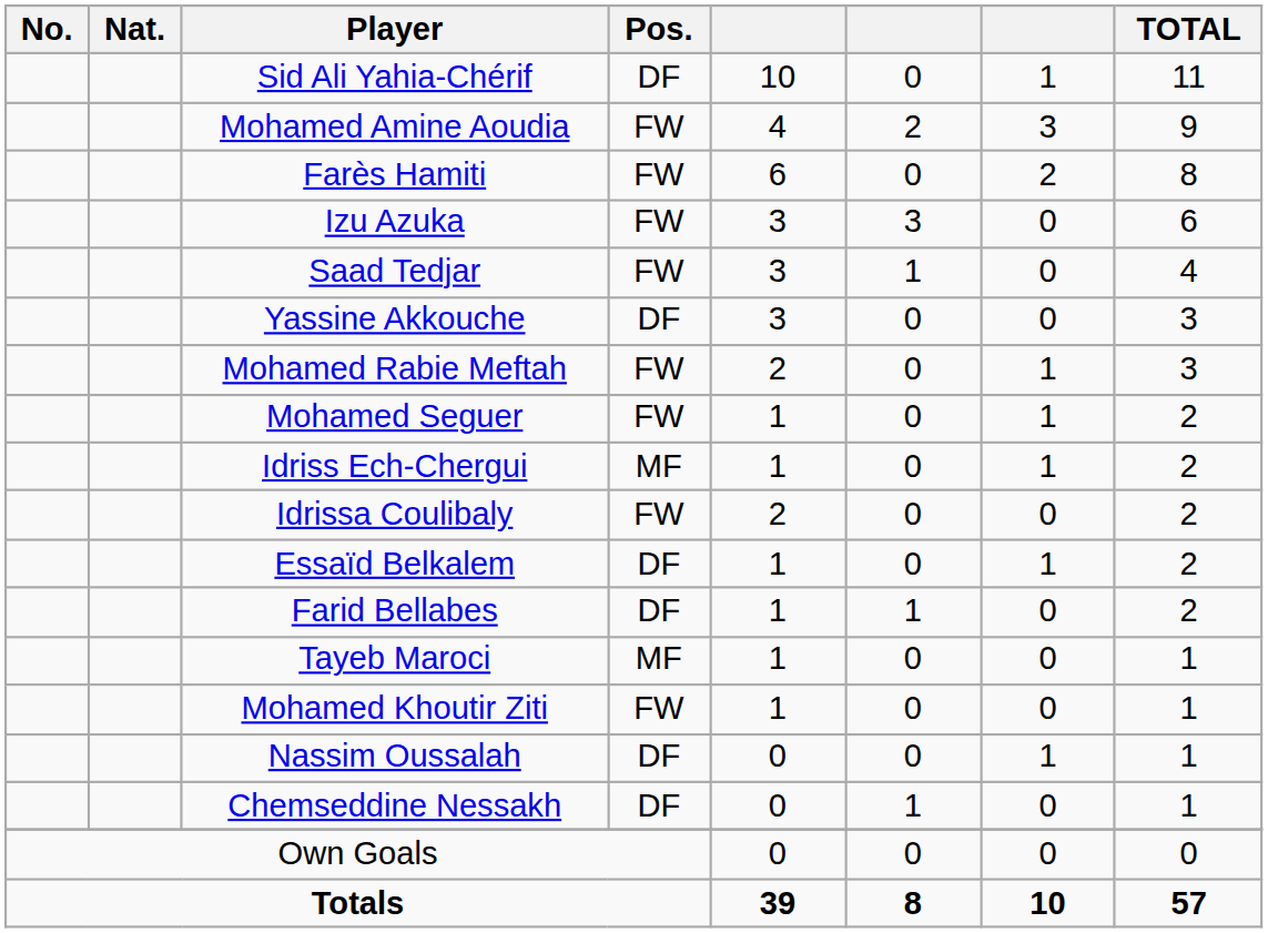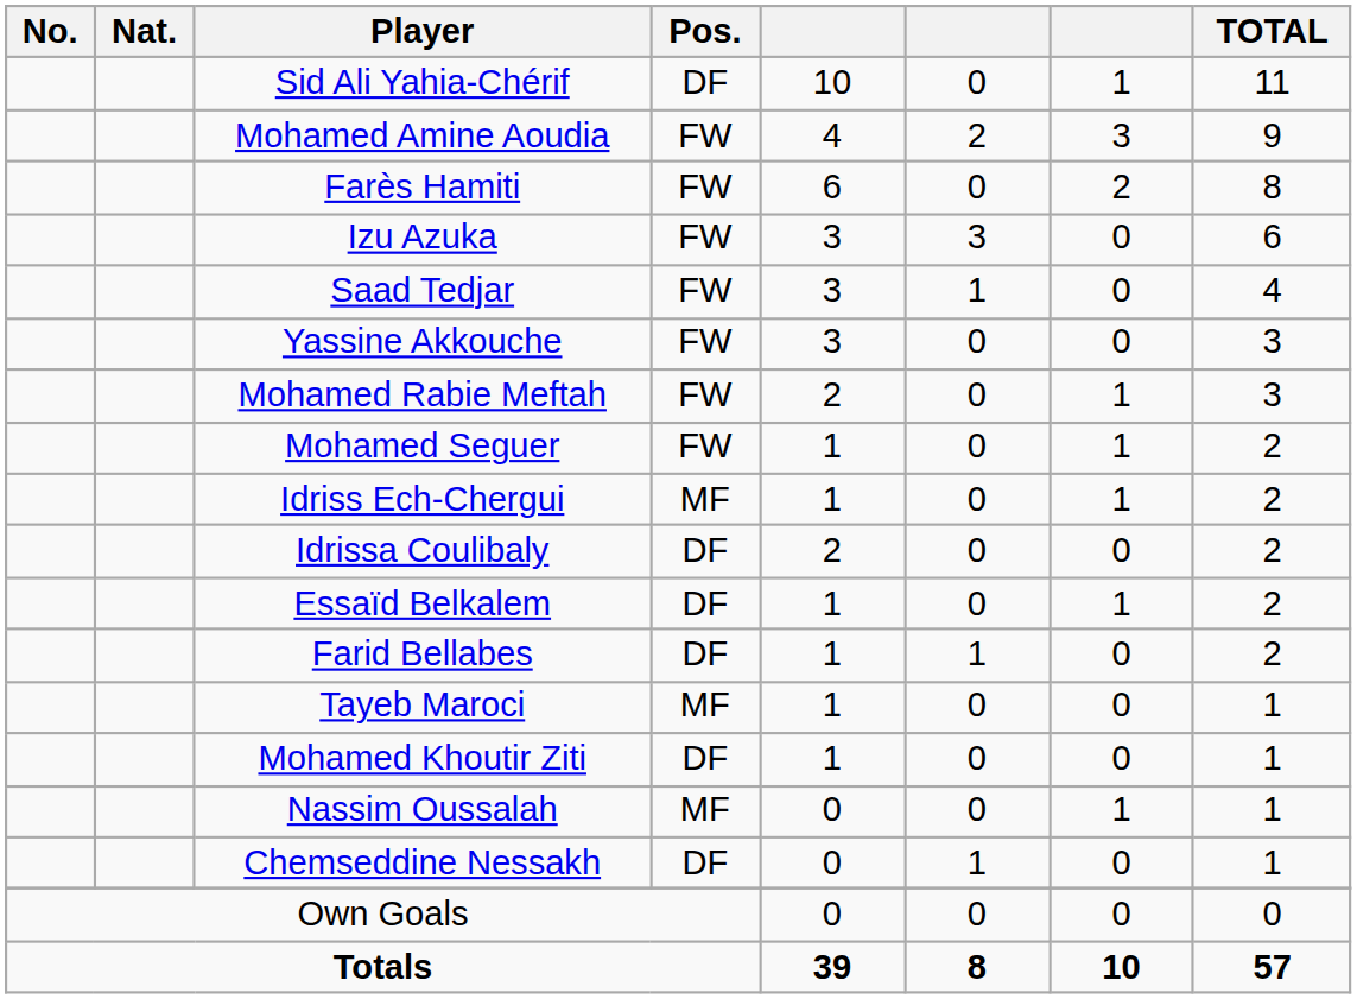Yassine Akkouche | Pos.: DF -> FW
Idrissa Coulibaly | Pos.: FW -> DF
Mohamed Khoutir Ziti | Pos.: FW -> DF
Nassim Oussalah | Pos.: DF -> MF
